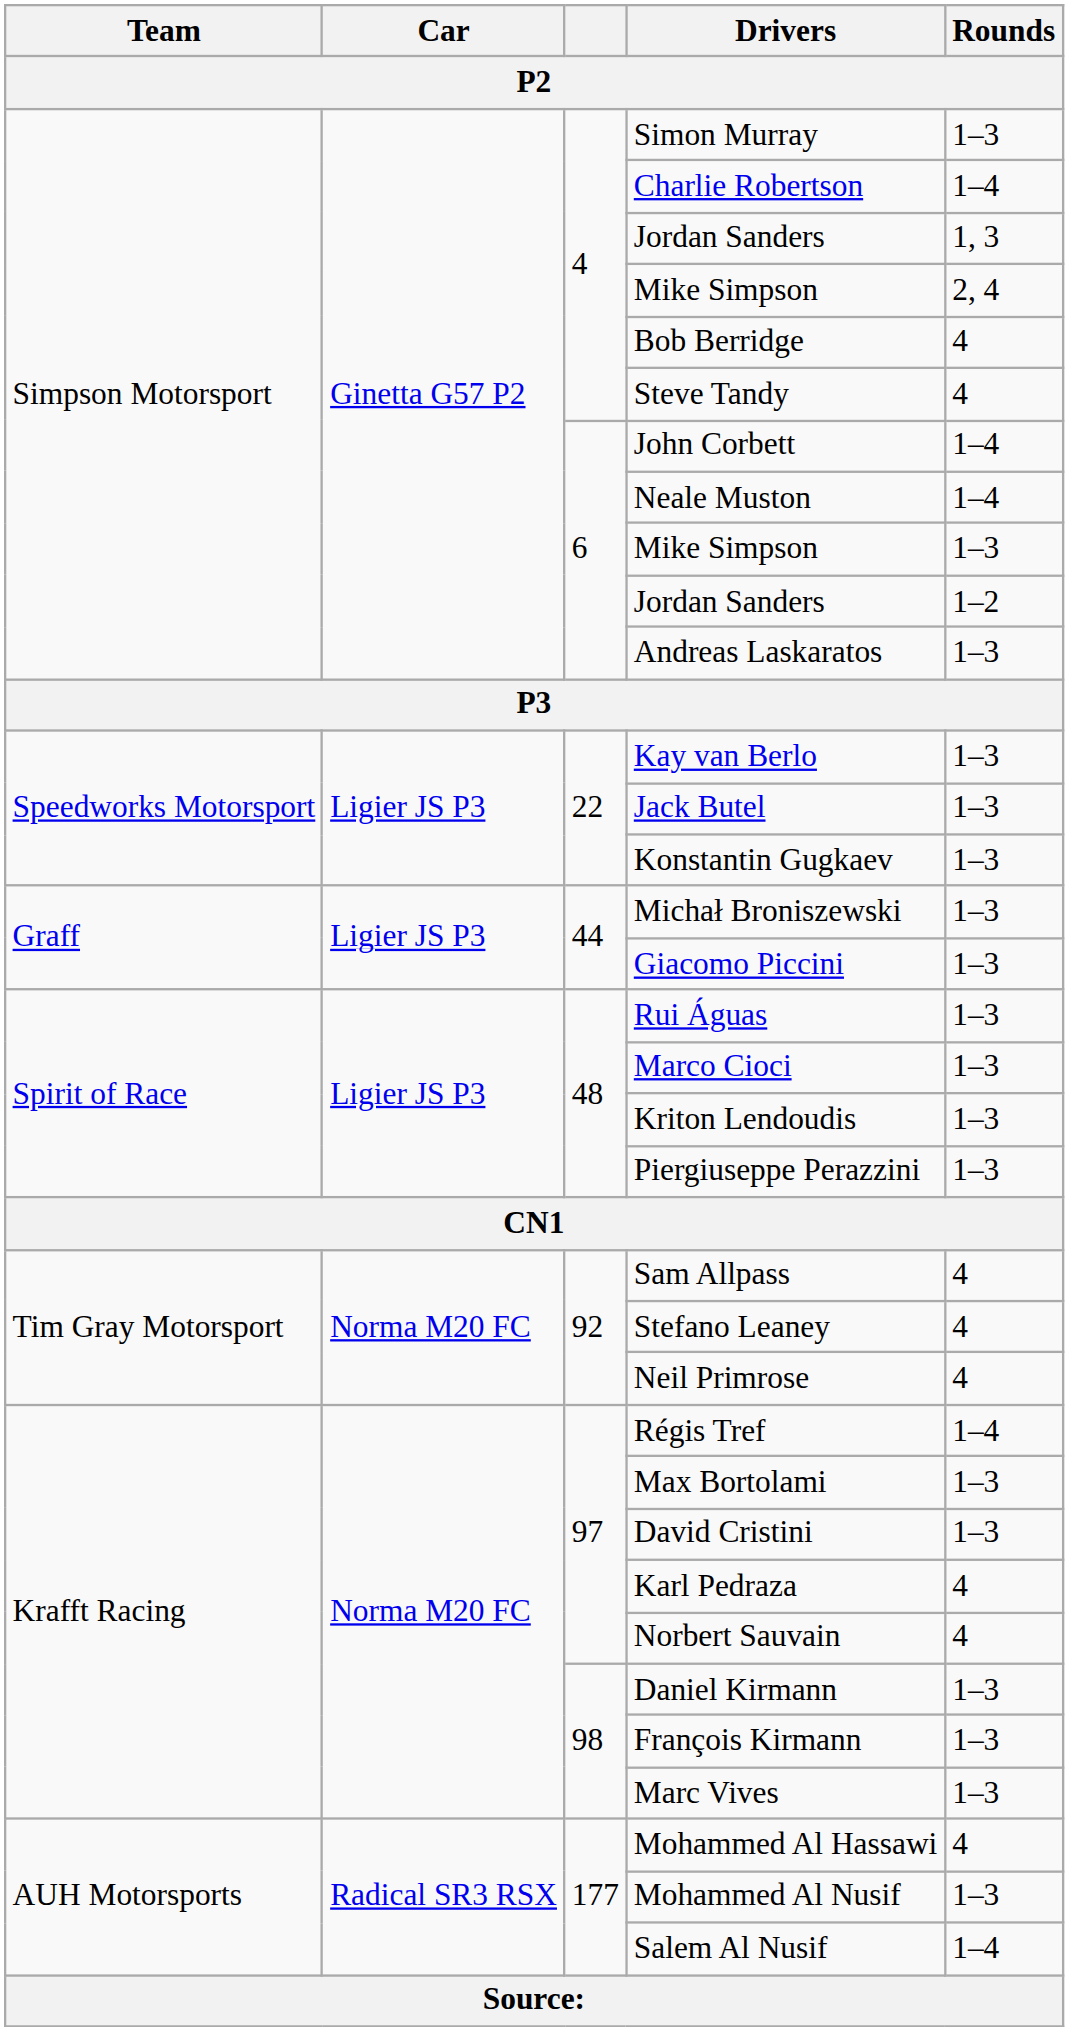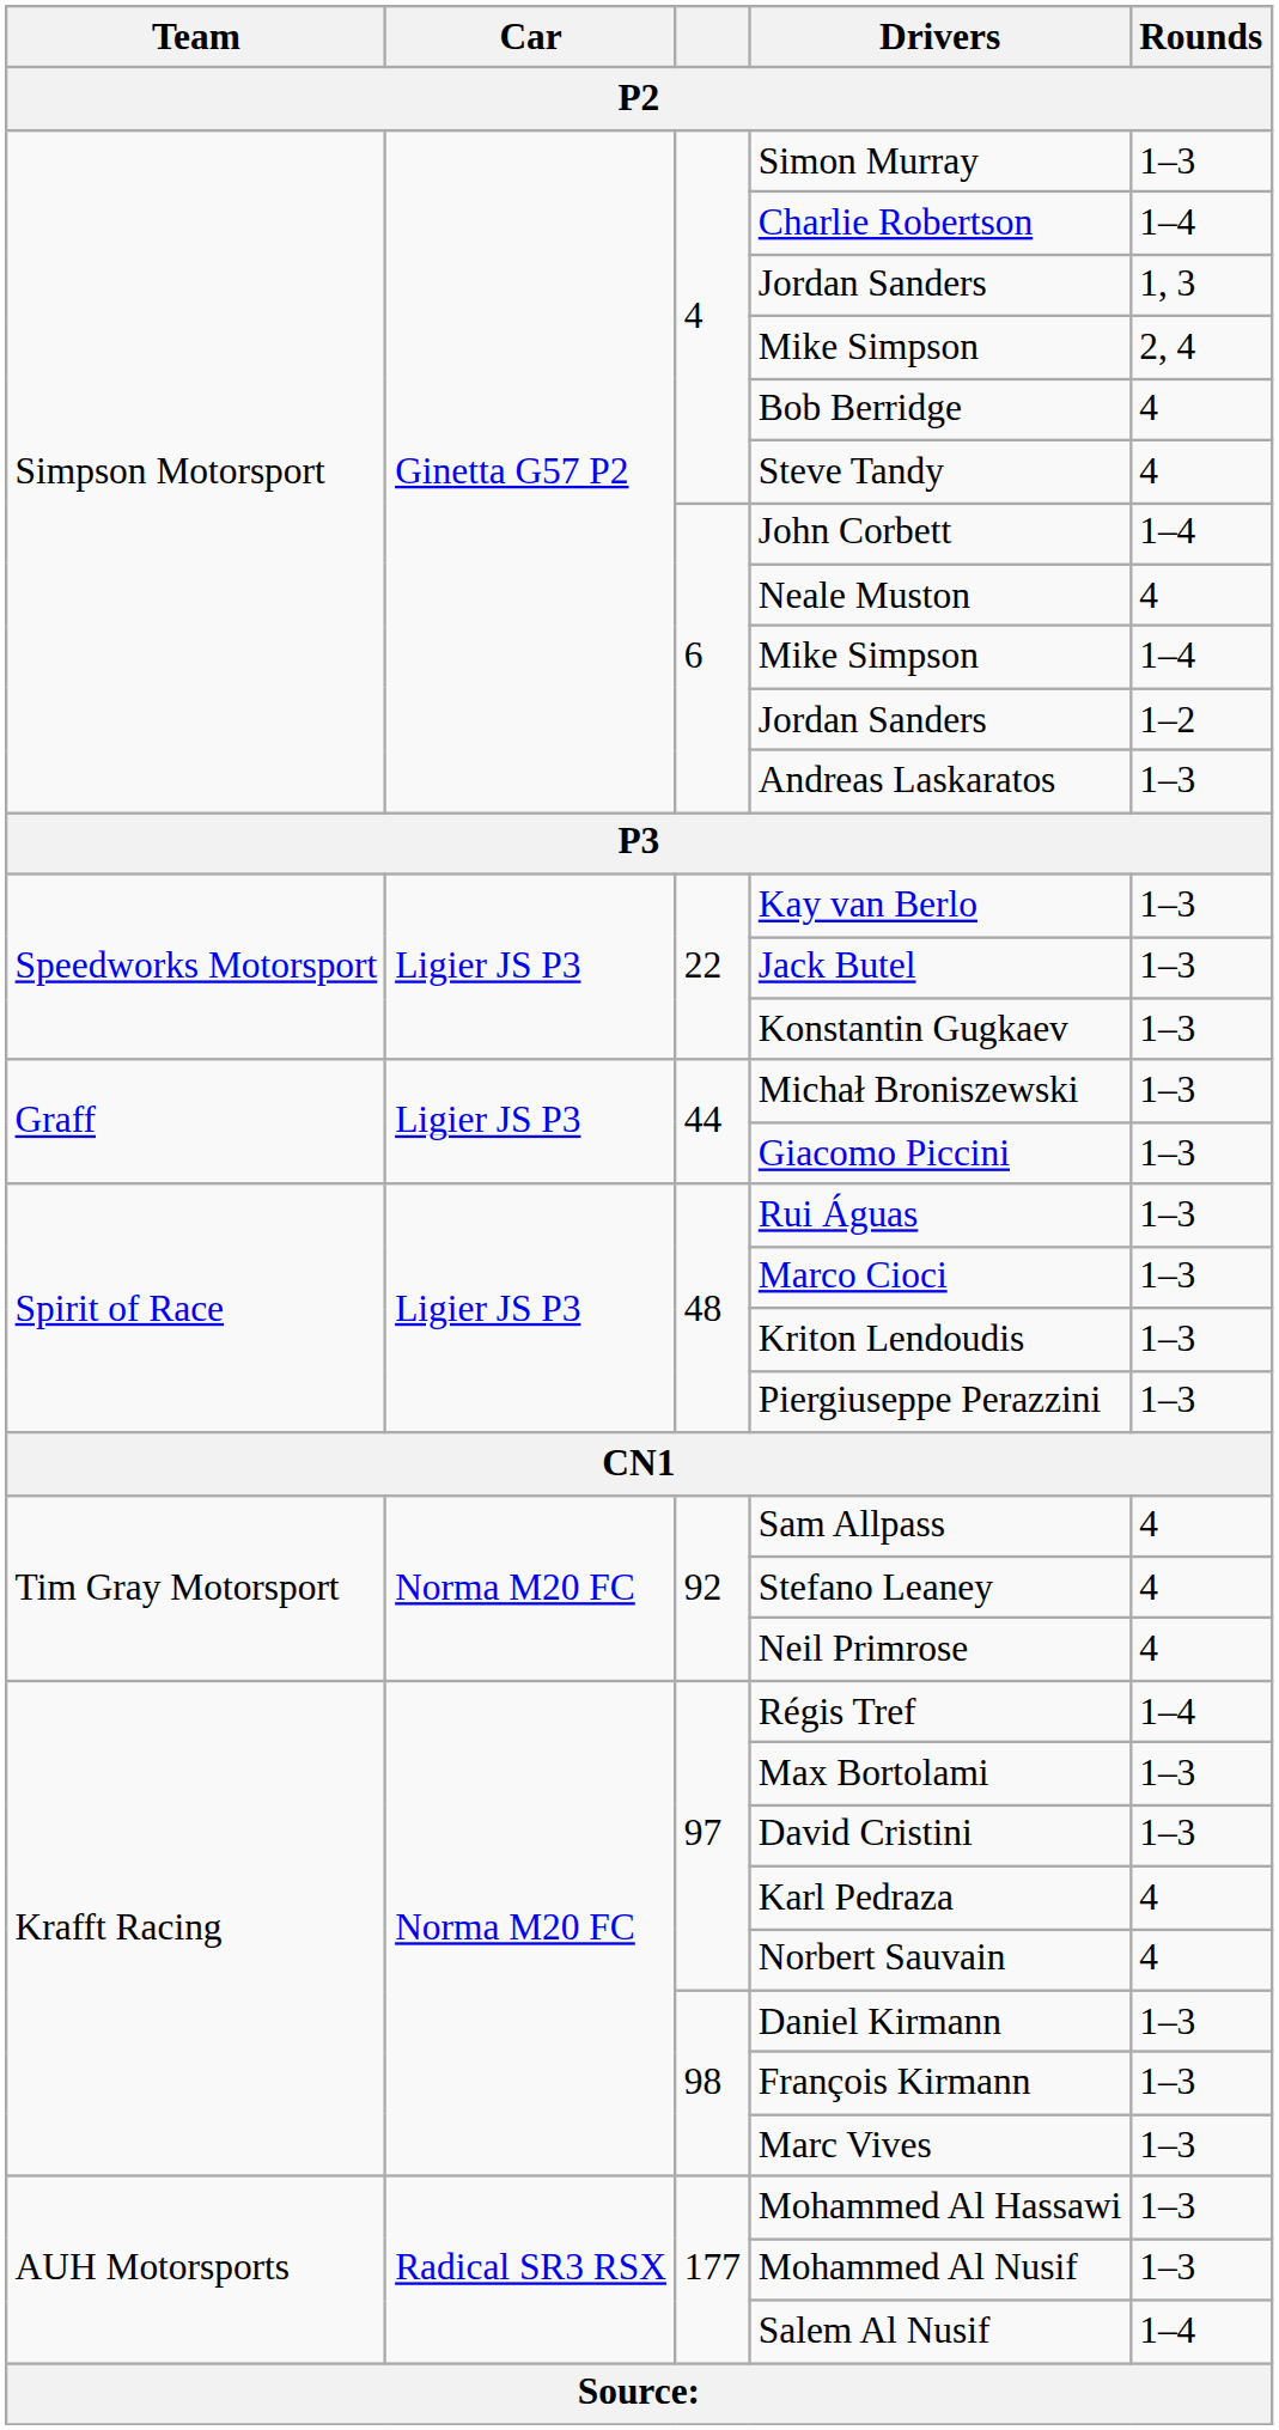Neale Muston | Rounds: 1–4 -> 4
6 / Mike Simpson | Rounds: 1–3 -> 1–4
Mohammed Al Hassawi | Rounds: 4 -> 1–3
